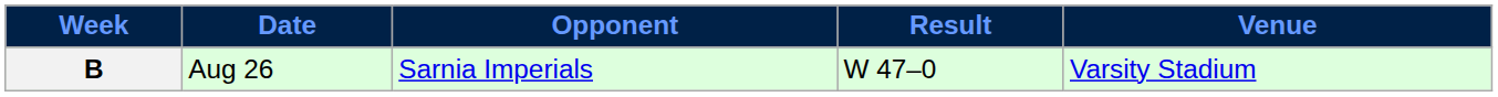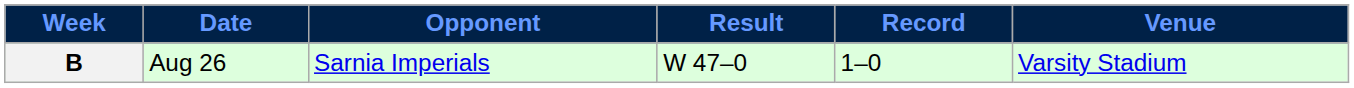+ column: Record | 1–0
